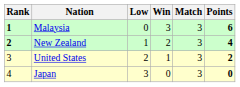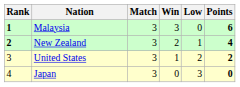columns swapped: Match <-> Low
